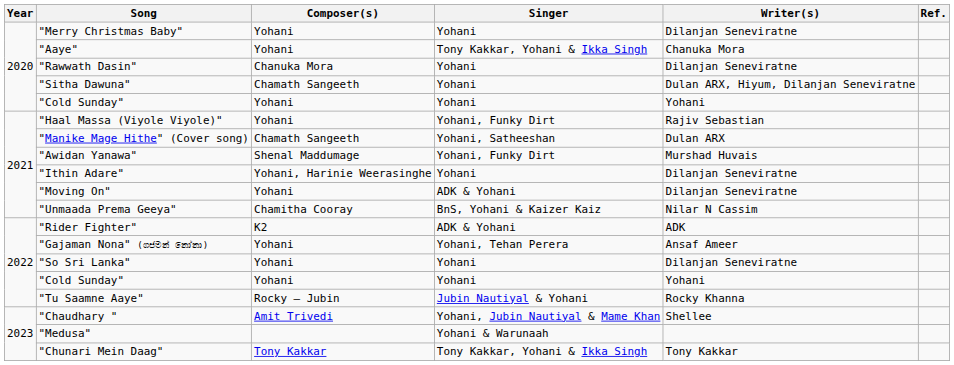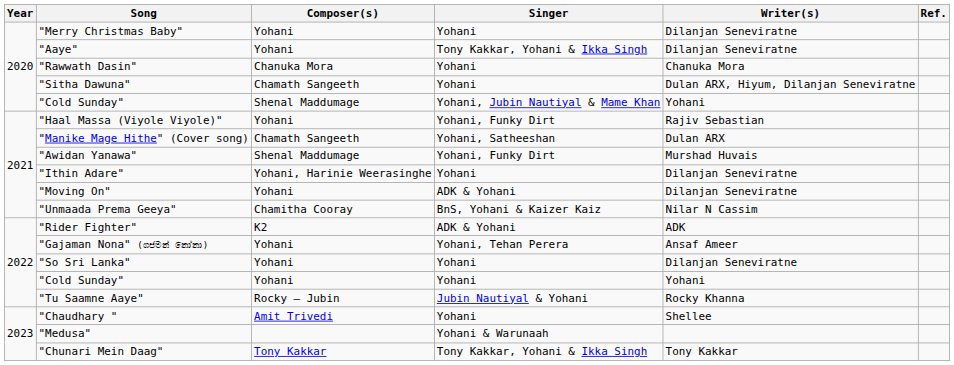"Aaye" | Writer(s): Chanuka Mora -> Dilanjan Seneviratne
"Rawwath Dasin" | Writer(s): Dilanjan Seneviratne -> Chanuka Mora
2020 / "Cold Sunday" | Composer(s): Yohani -> Shenal Maddumage
2020 / "Cold Sunday" | Singer: Yohani -> Yohani, Jubin Nautiyal & Mame Khan
"Chaudhary " | Singer: Yohani, Jubin Nautiyal & Mame Khan -> Yohani
